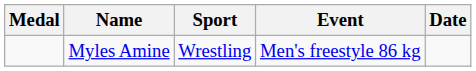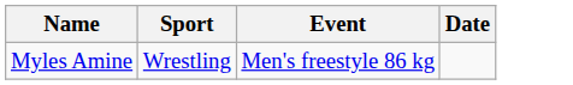- column: Medal
